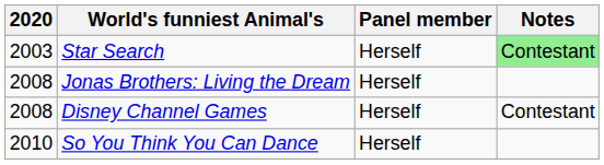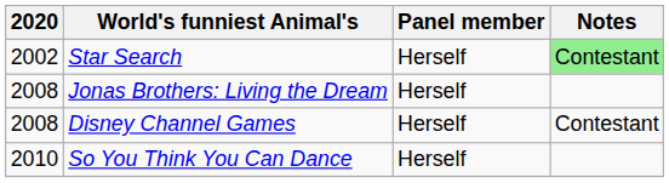Star Search | 2020: 2003 -> 2002
